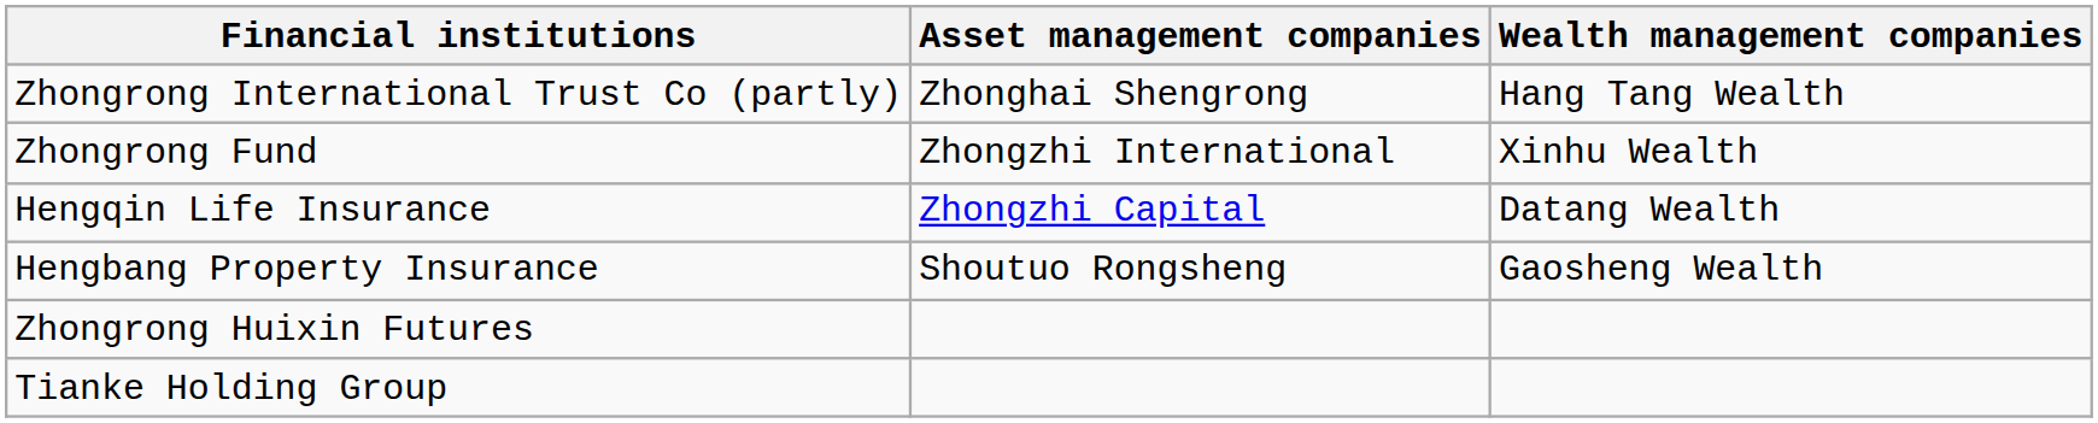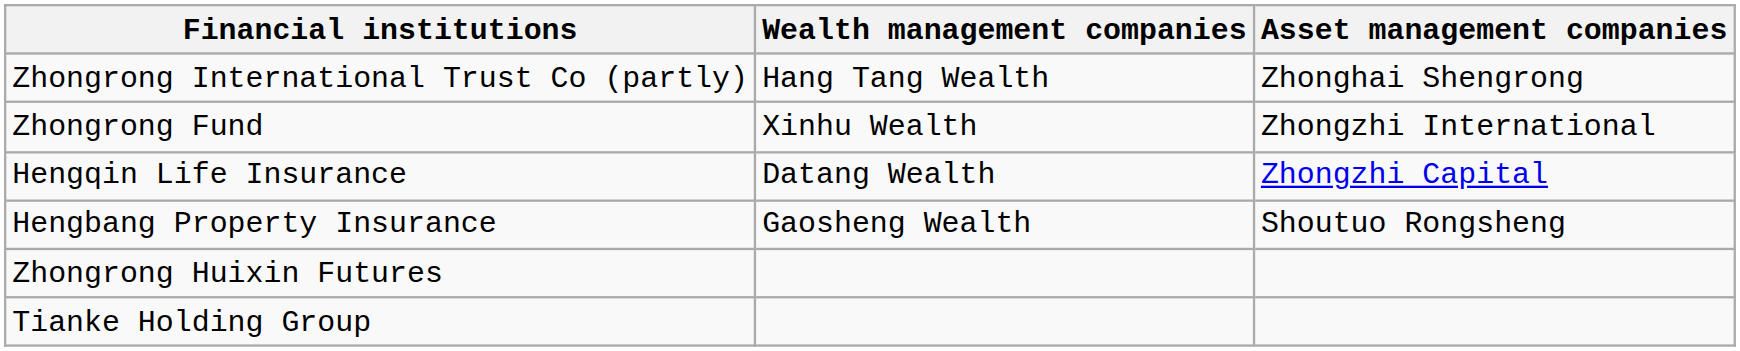columns swapped: Asset management companies <-> Wealth management companies
